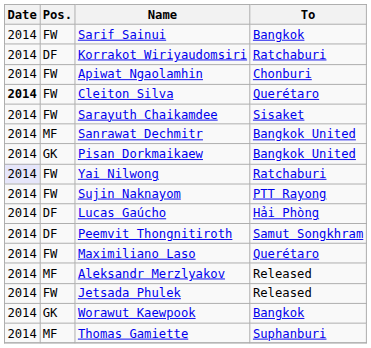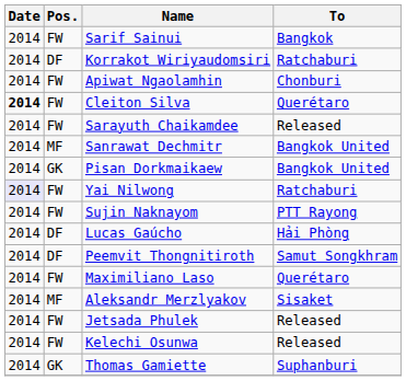Sarayuth Chaikamdee | To: Sisaket -> Released
Aleksandr Merzlyakov | To: Released -> Sisaket
- row: 2014 | GK | Worawut Kaewpook | Bangkok
+ row: 2014 | FW | Kelechi Osunwa | Released
Thomas Gamiette | Pos.: MF -> GK
